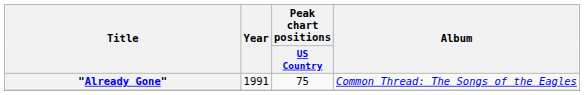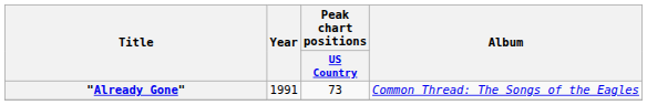"Already Gone" | Peak chart positions / US Country: 75 -> 73
